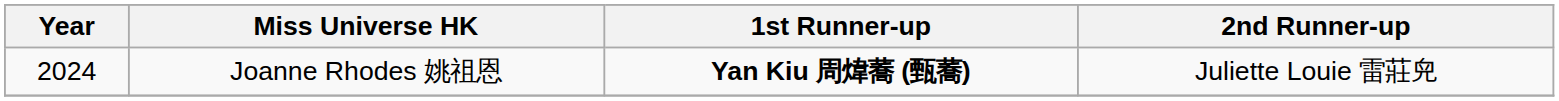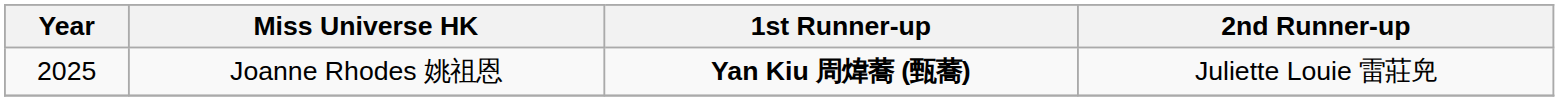Joanne Rhodes 姚祖恩 | Year: 2024 -> 2025
